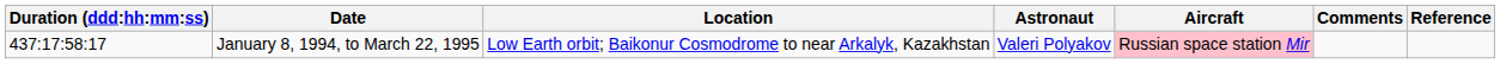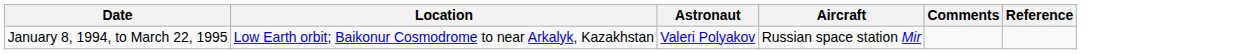- column: Duration (ddd:hh:mm:ss) | 437:17:58:17
January 8, 1994, to March 22, 1995 | Aircraft: pink background -> no background
